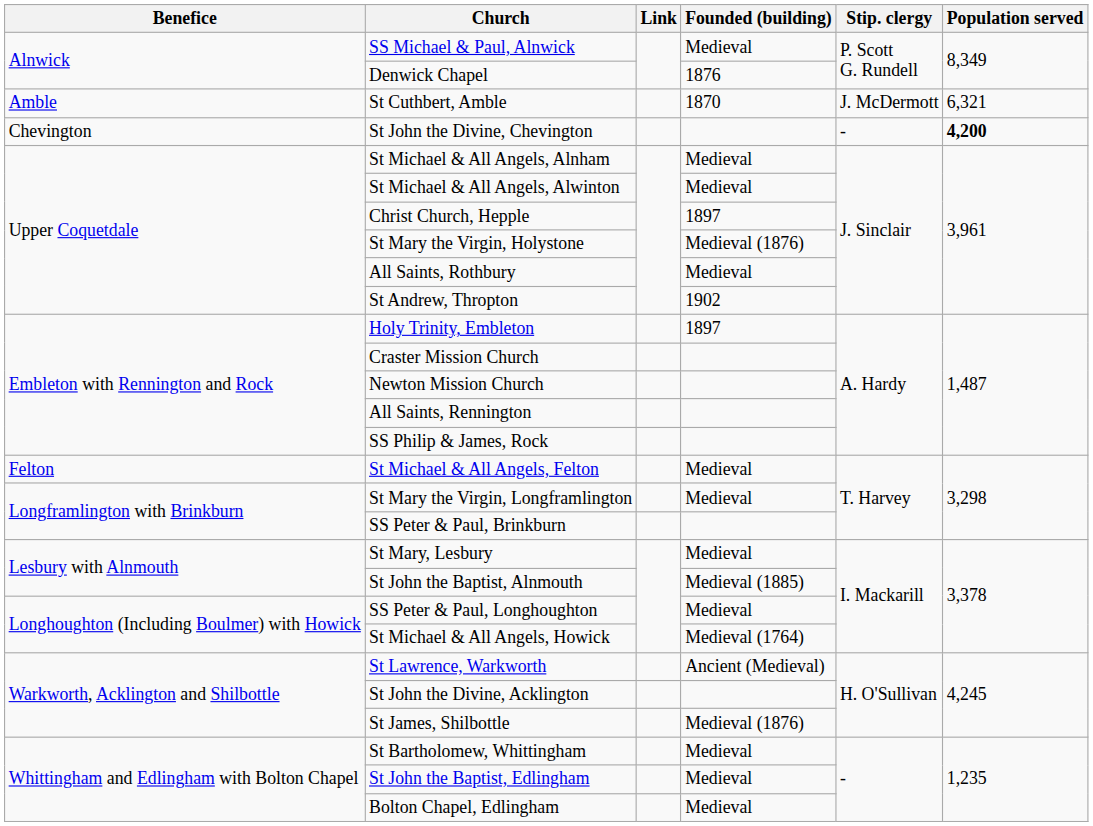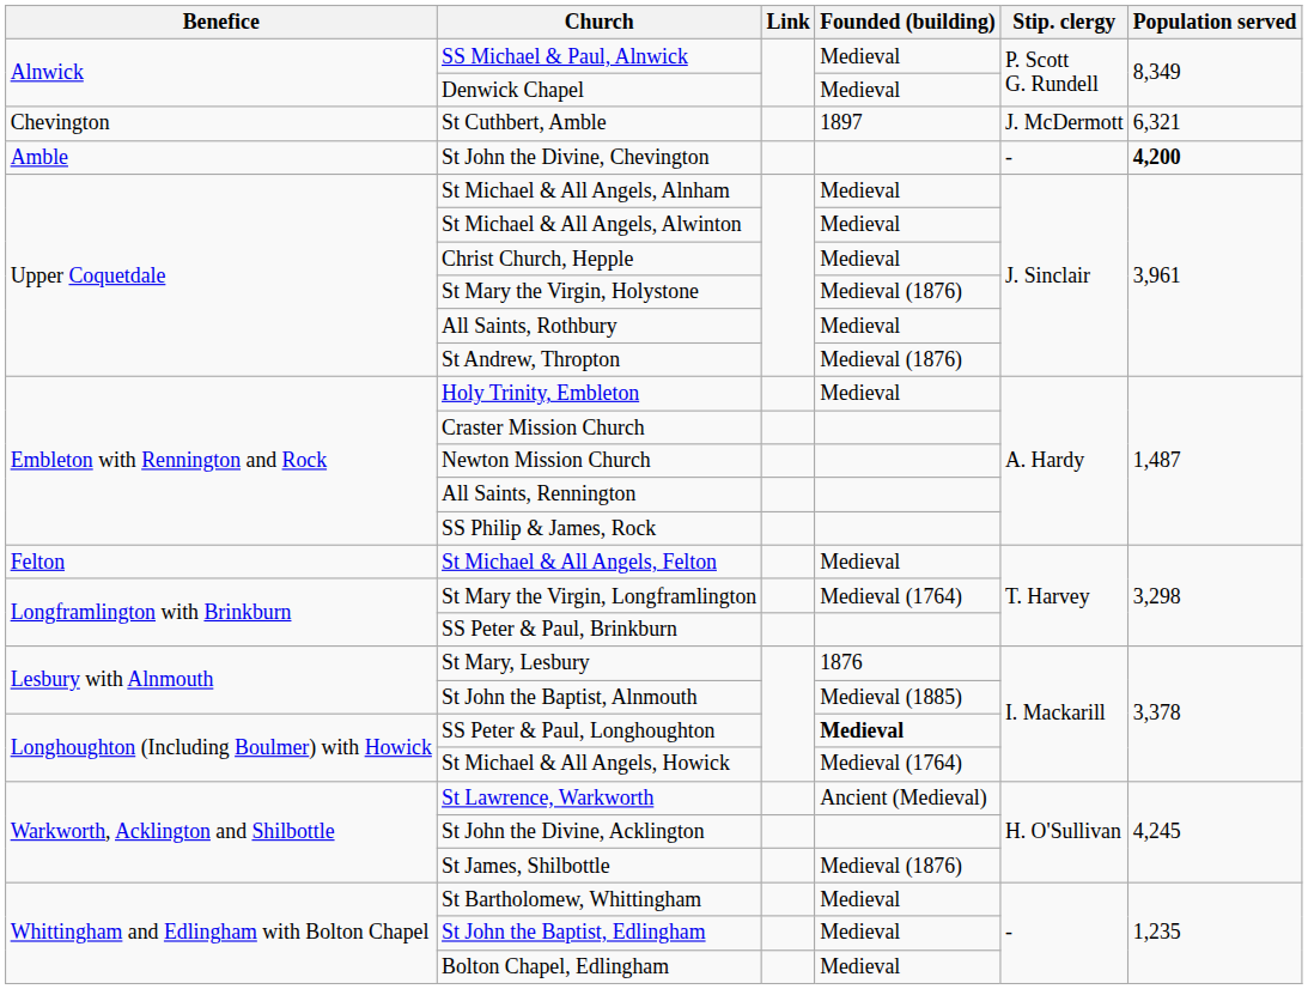Denwick Chapel | Founded (building): 1876 -> Medieval
St Cuthbert, Amble | Benefice: Amble -> Chevington
St Cuthbert, Amble | Founded (building): 1870 -> 1897
St John the Divine, Chevington | Benefice: Chevington -> Amble
Christ Church, Hepple | Founded (building): 1897 -> Medieval
St Andrew, Thropton | Founded (building): 1902 -> Medieval (1876)
Holy Trinity, Embleton | Founded (building): 1897 -> Medieval
St Mary the Virgin, Longframlington | Founded (building): Medieval -> Medieval (1764)
St Mary, Lesbury | Founded (building): Medieval -> 1876
SS Peter & Paul, Longhoughton | Founded (building): normal -> bold
